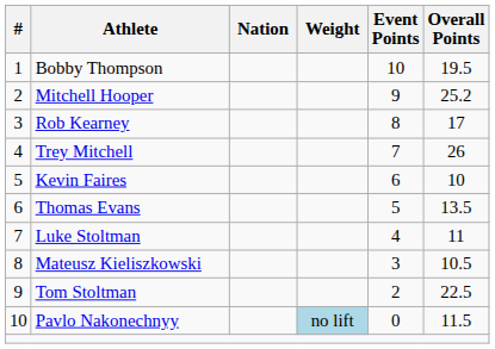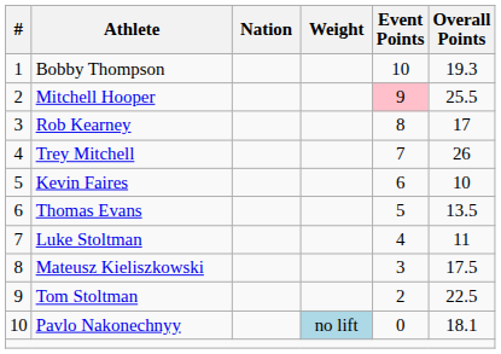Bobby Thompson | Overall Points: 19.5 -> 19.3
Mitchell Hooper | Event Points: no background -> pink background
Mitchell Hooper | Overall Points: 25.2 -> 25.5
Mateusz Kieliszkowski | Overall Points: 10.5 -> 17.5
Pavlo Nakonechnyy | Overall Points: 11.5 -> 18.1
